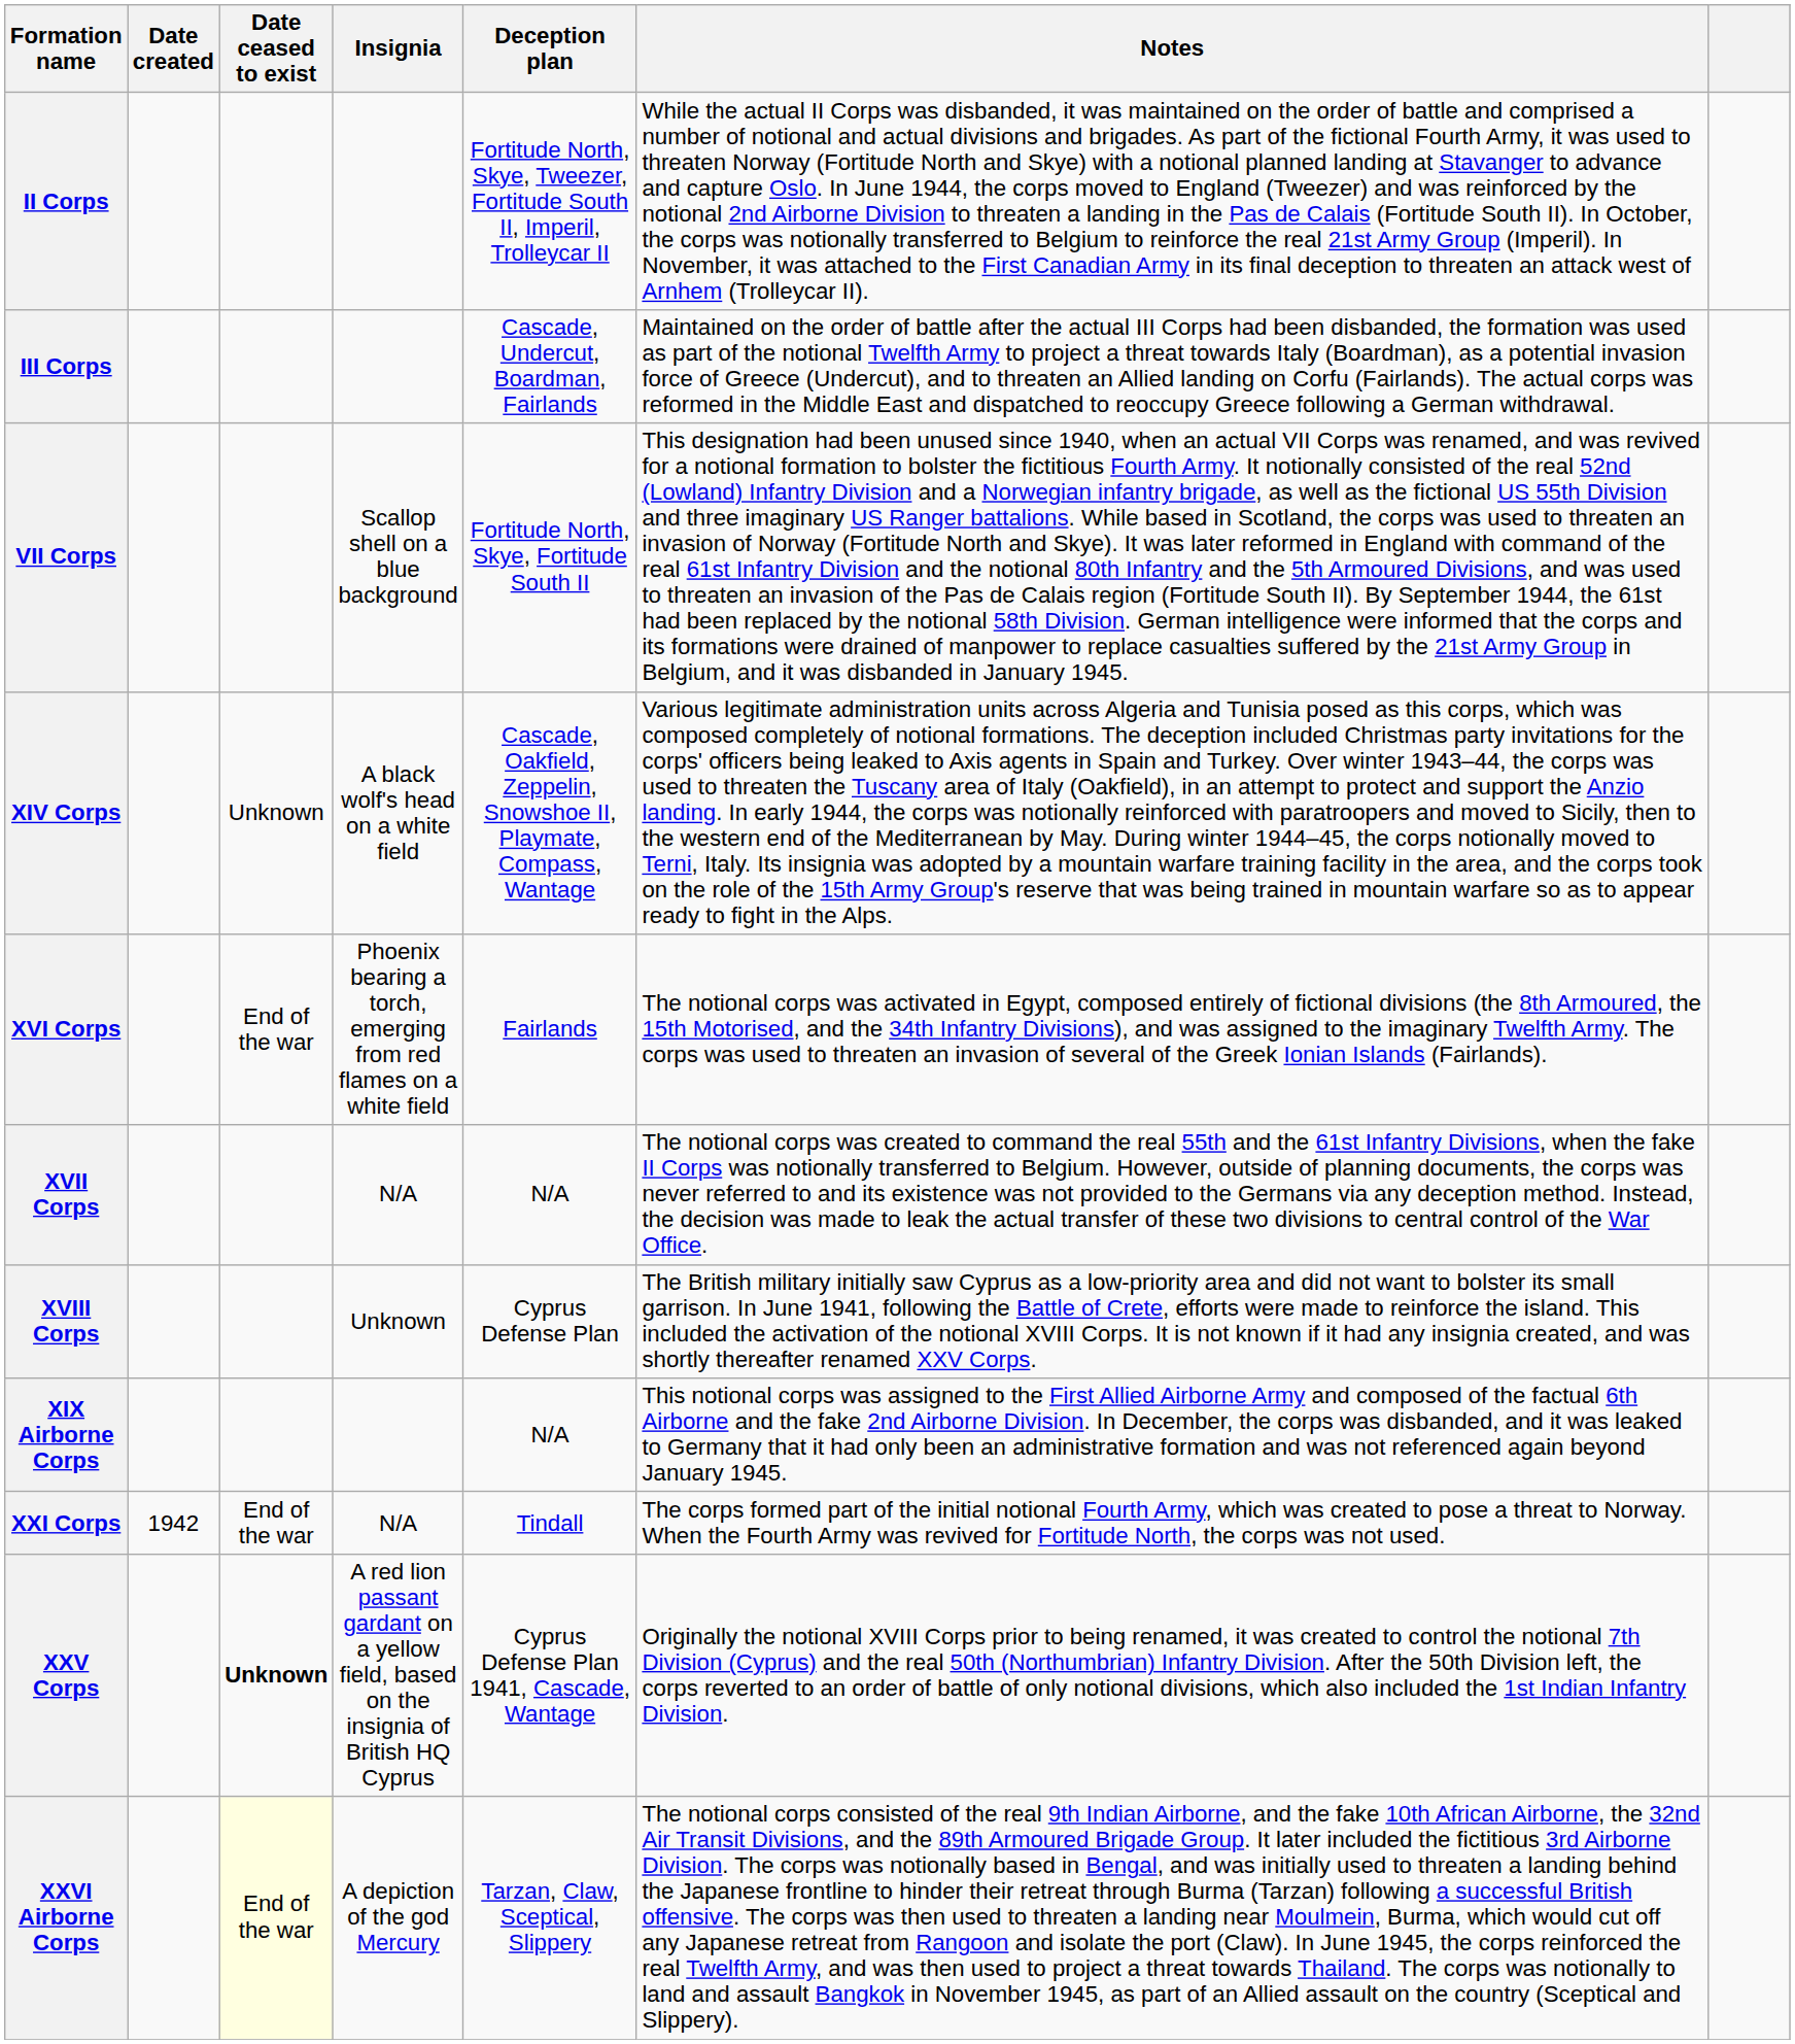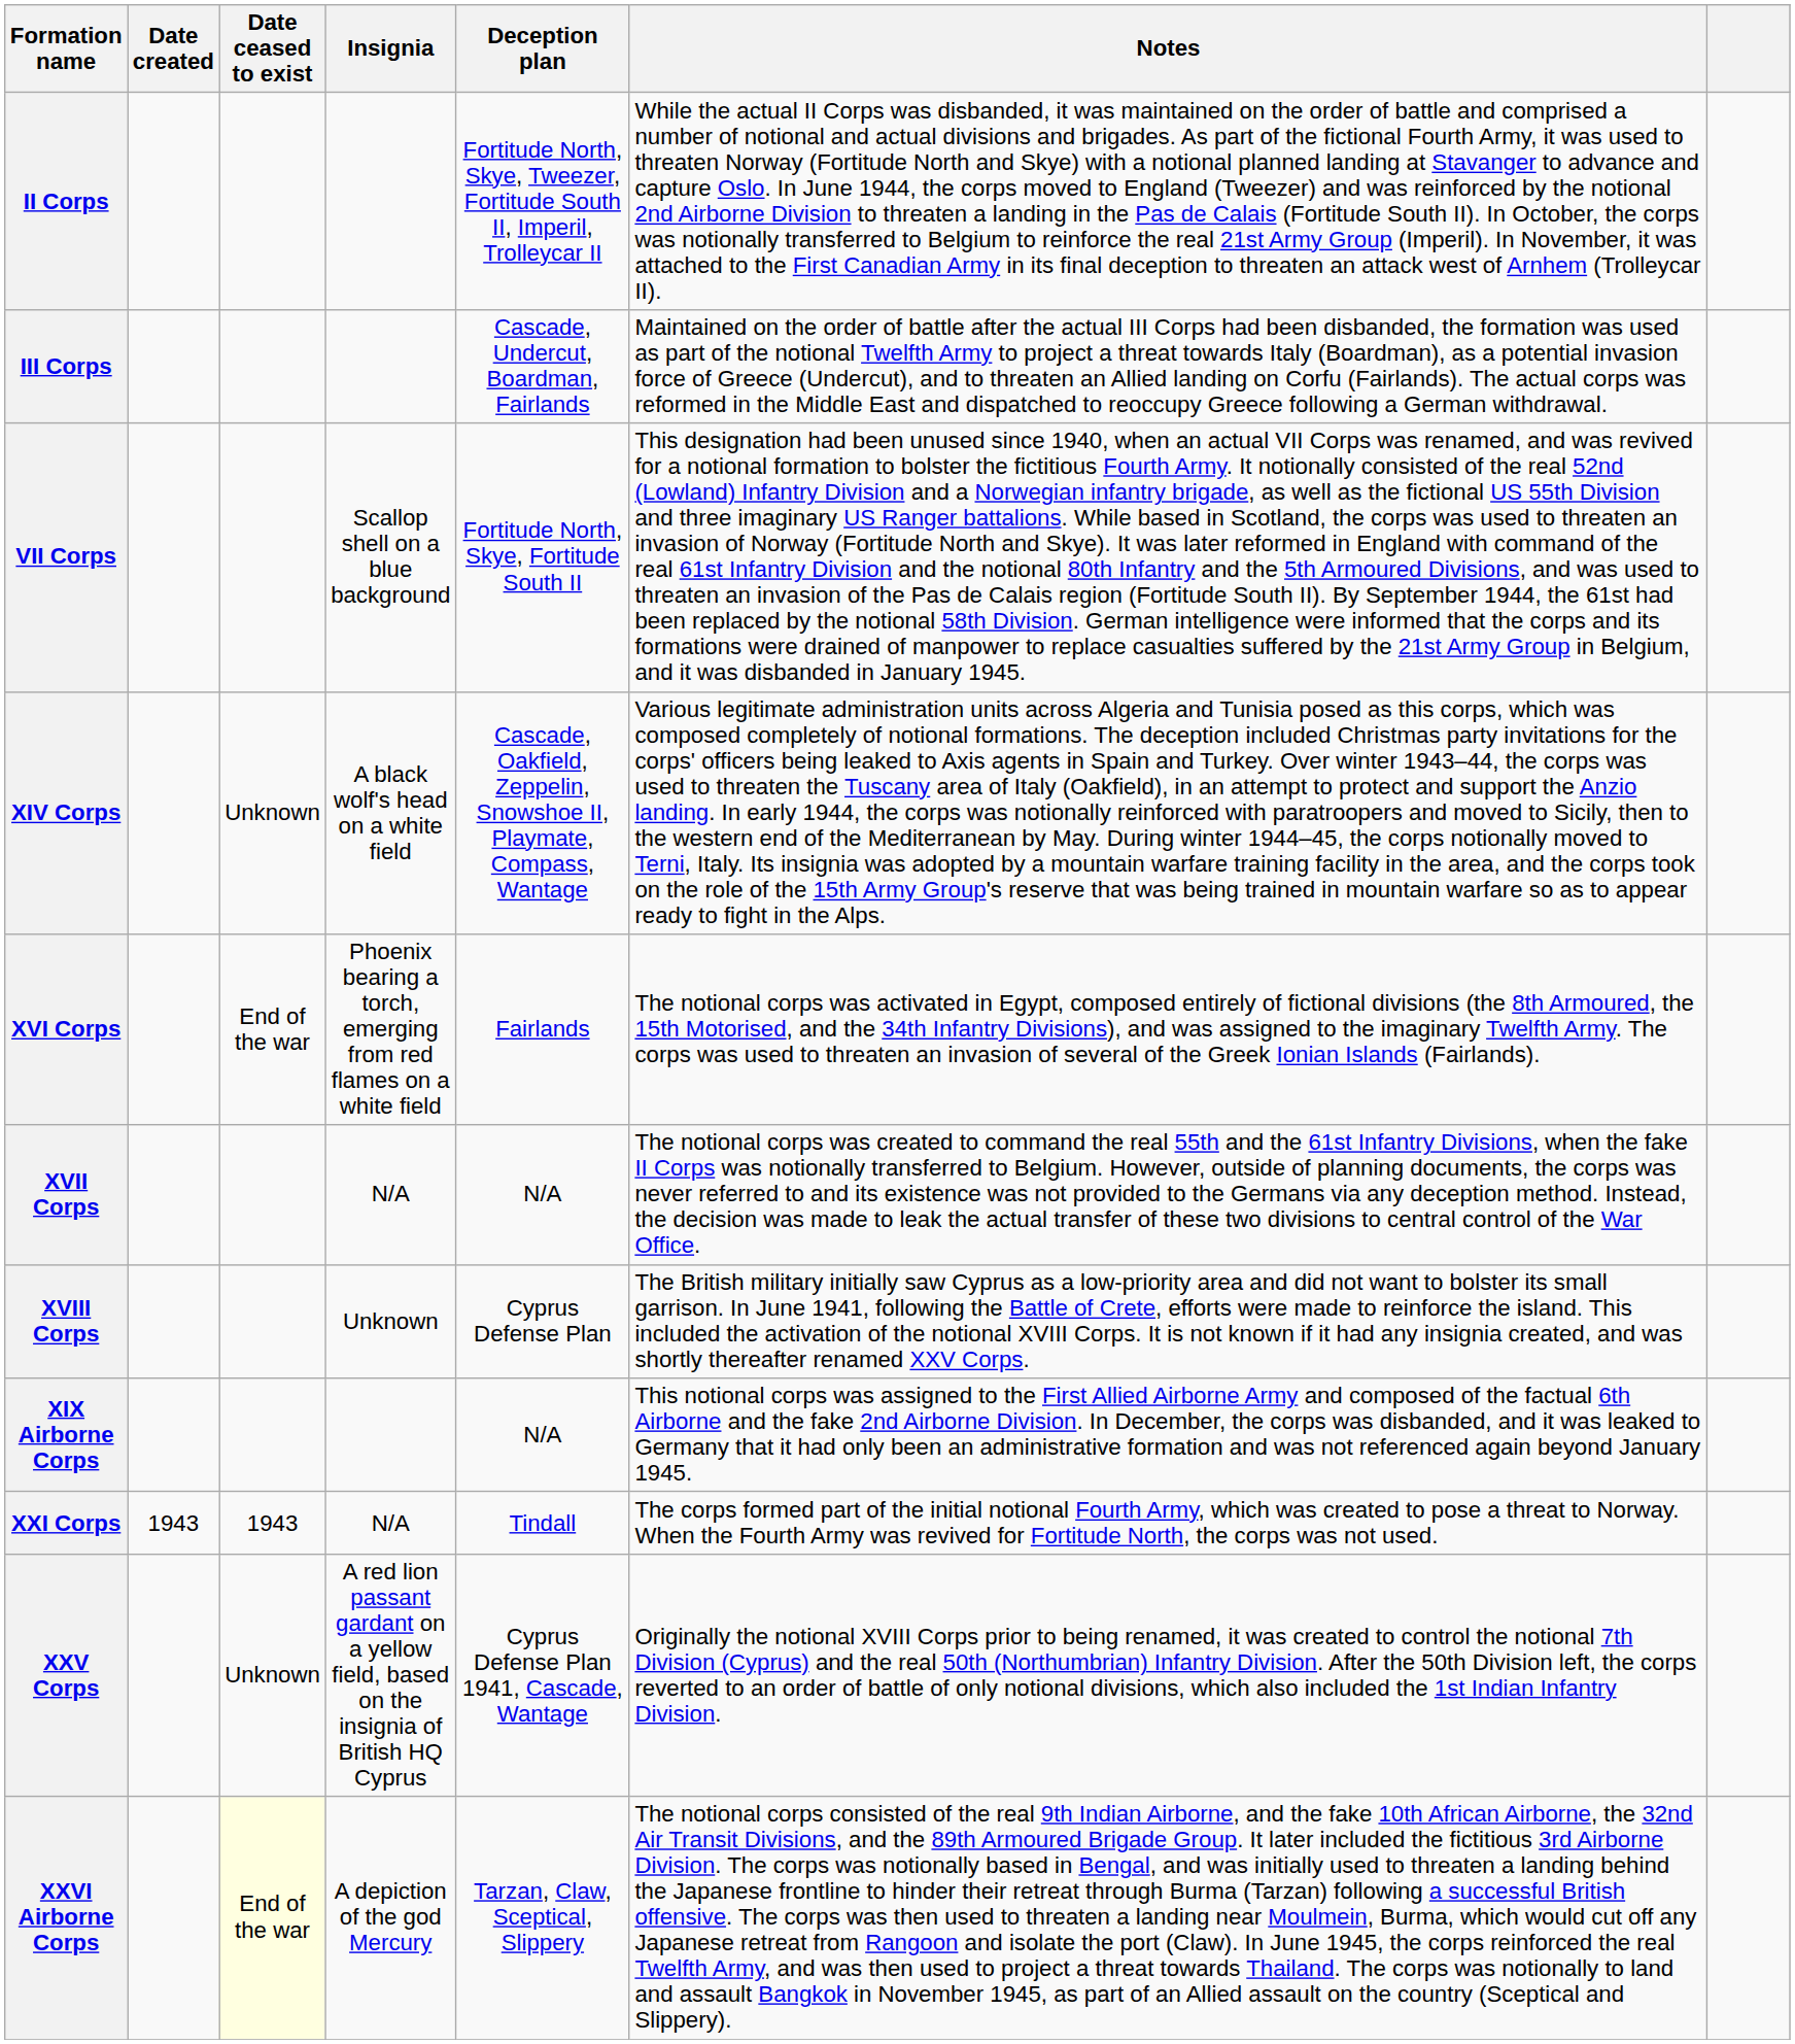XXI Corps | Date created: 1942 -> 1943
XXI Corps | Date ceased to exist: End of the war -> 1943
XXV Corps | Date ceased to exist: bold -> normal
